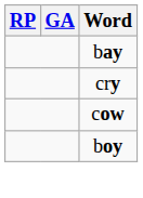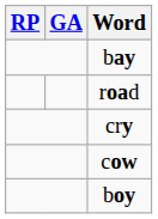+ row: road
